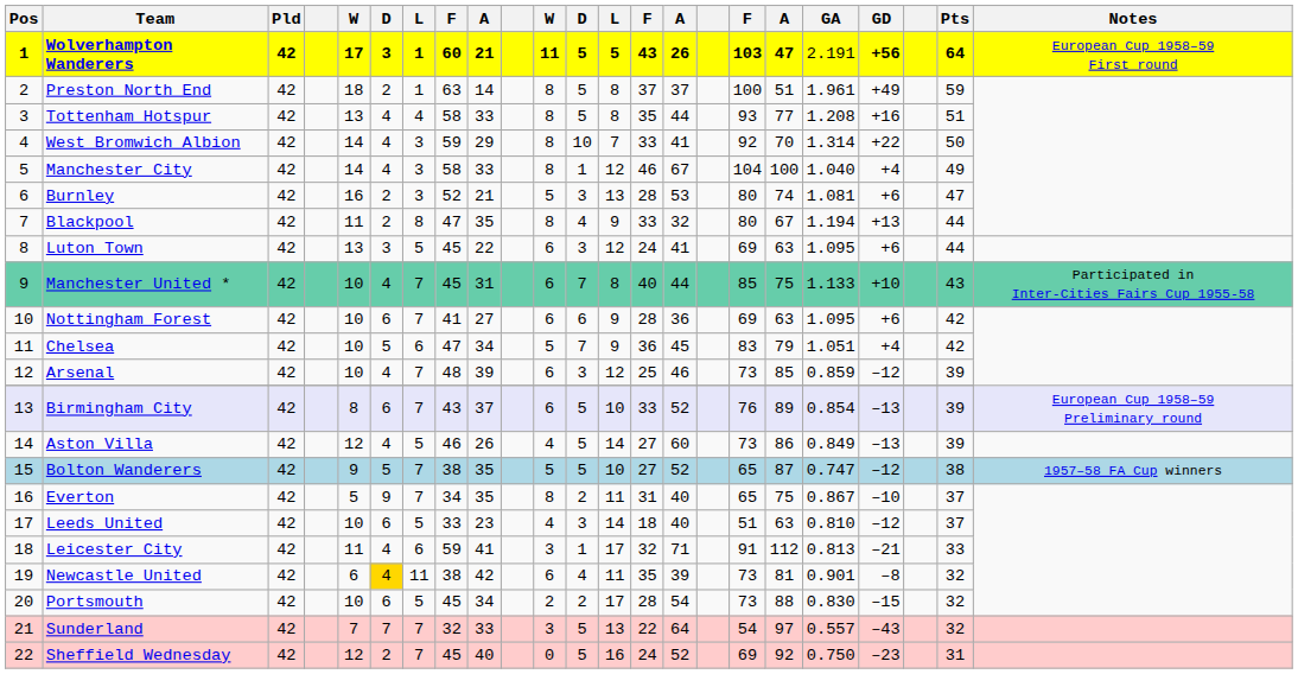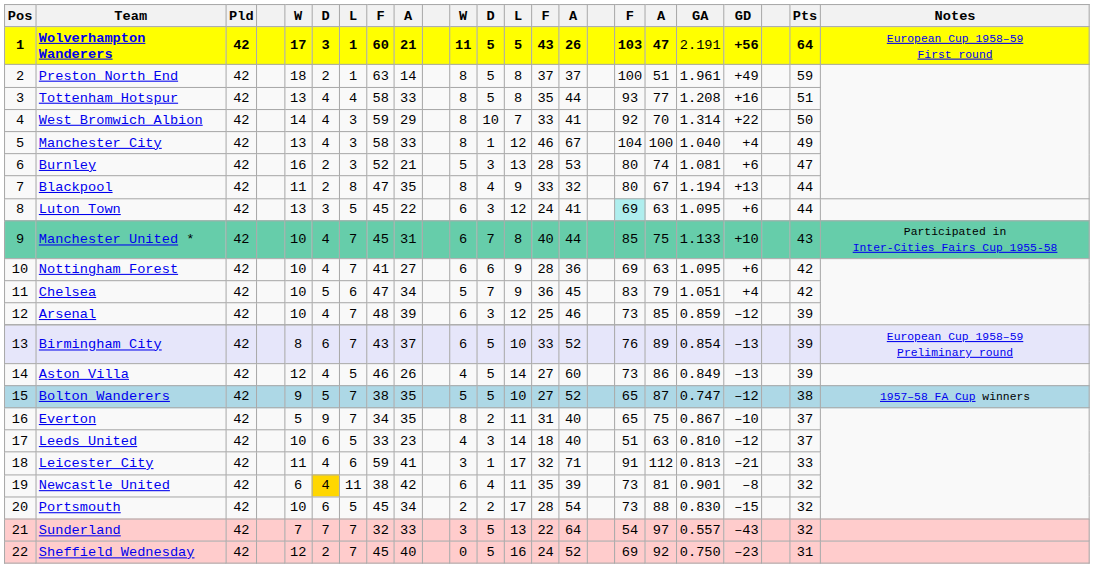Manchester City | column 5: 14 -> 13
Luton Town | column 17: no background -> paleturquoise background
Nottingham Forest | column 6: 6 -> 4
